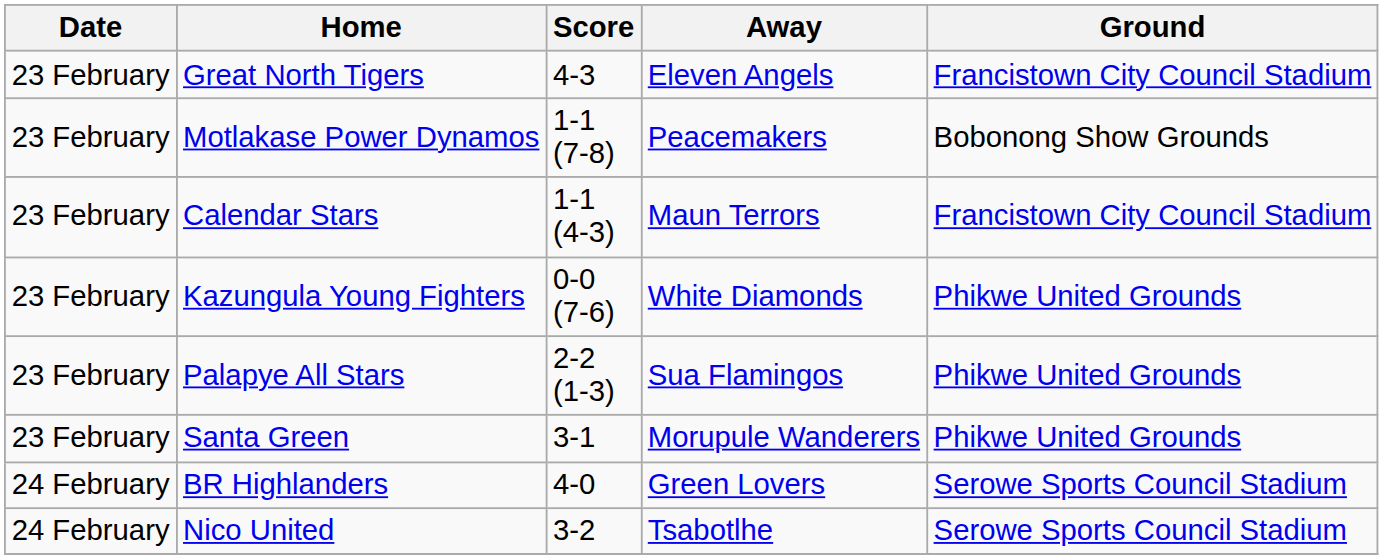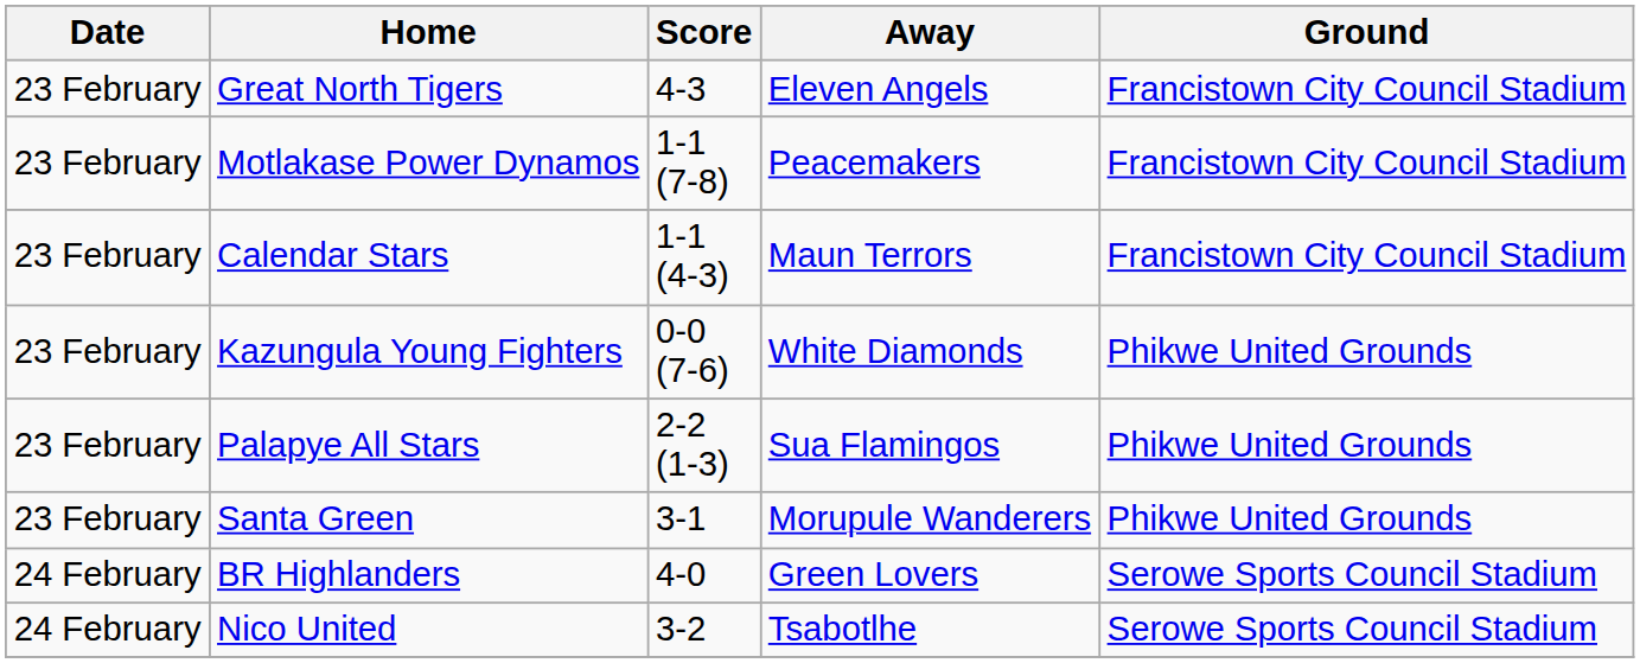Motlakase Power Dynamos | Ground: Bobonong Show Grounds -> Francistown City Council Stadium
